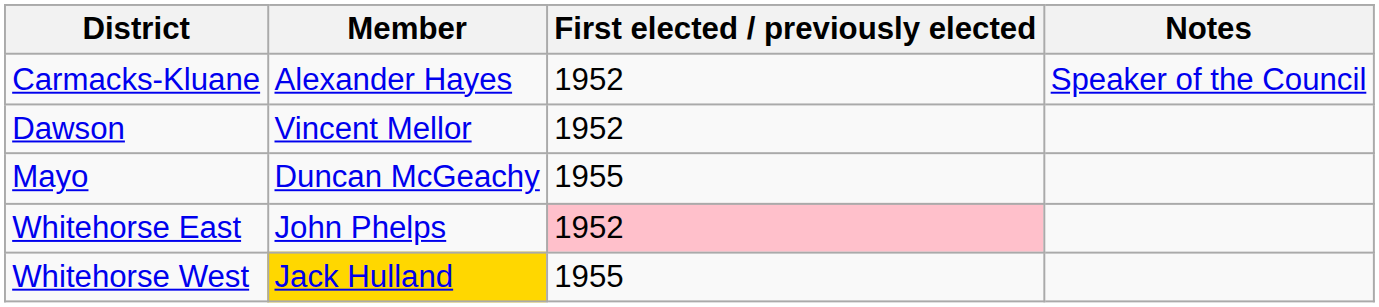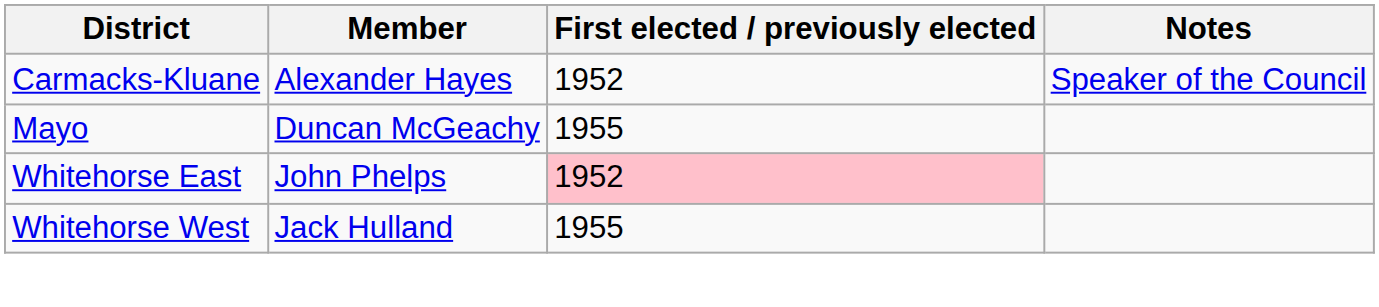- row: Dawson | Vincent Mellor | 1952
Whitehorse West | Member: gold background -> no background
